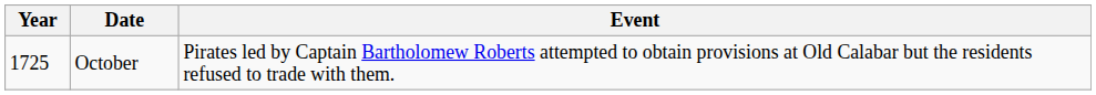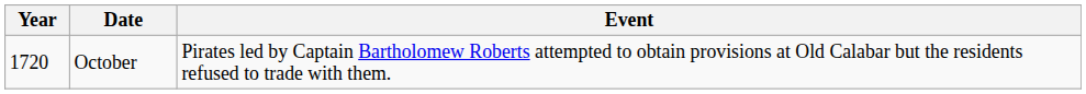October | Year: 1725 -> 1720
